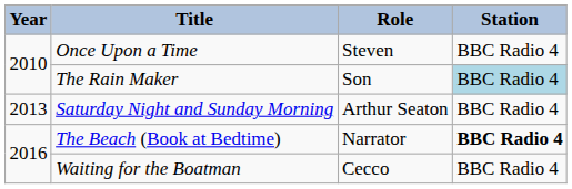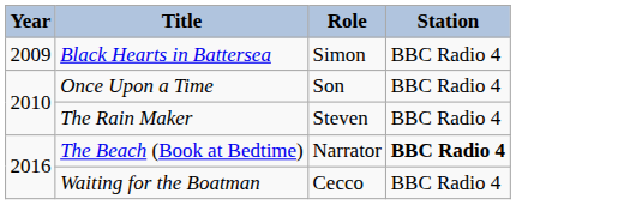+ row: 2009 | Black Hearts in Battersea | Simon | BBC Radio 4
Once Upon a Time | Role: Steven -> Son
The Rain Maker | Role: Son -> Steven
The Rain Maker | Station: lightblue background -> no background
- row: 2013 | Saturday Night and Sunday Morning | Arthur Seaton | BBC Radio 4
